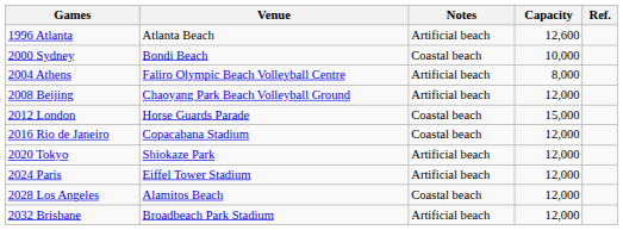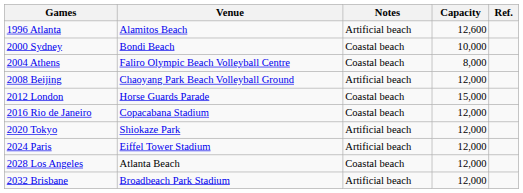1996 Atlanta | Venue: Atlanta Beach -> Alamitos Beach
2004 Athens | Notes: Artificial beach -> Coastal beach
2028 Los Angeles | Venue: Alamitos Beach -> Atlanta Beach
